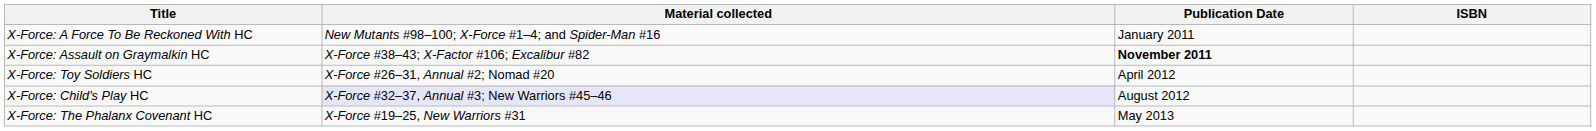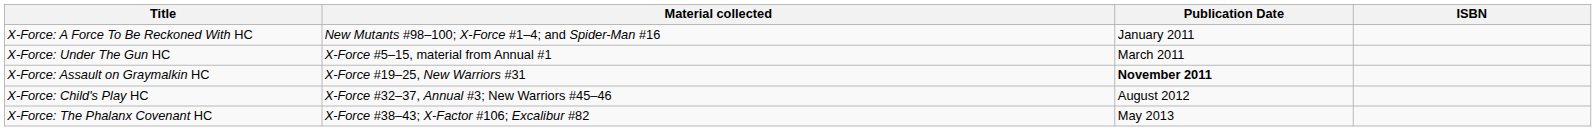+ row: X-Force: Under The Gun HC | X-Force #5–15, material from Annual #1 | March 2011
X-Force: Assault on Graymalkin HC | Material collected: X-Force #38–43; X-Factor #106; Excalibur #82 -> X-Force #19–25, New Warriors #31
- row: X-Force: Toy Soldiers HC | X-Force #26–31, Annual #2; Nomad #20 | April 2012
X-Force: Child's Play HC | Material collected: lavender background -> no background
X-Force: The Phalanx Covenant HC | Material collected: X-Force #19–25, New Warriors #31 -> X-Force #38–43; X-Factor #106; Excalibur #82
